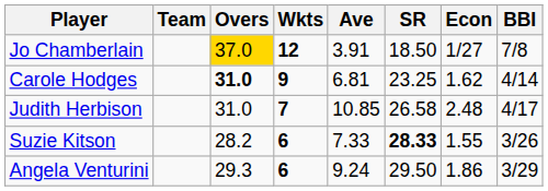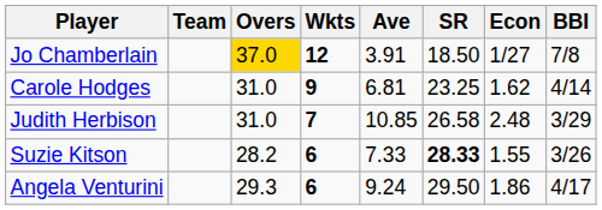Carole Hodges | Overs: bold -> normal
Judith Herbison | BBI: 4/17 -> 3/29
Angela Venturini | BBI: 3/29 -> 4/17
